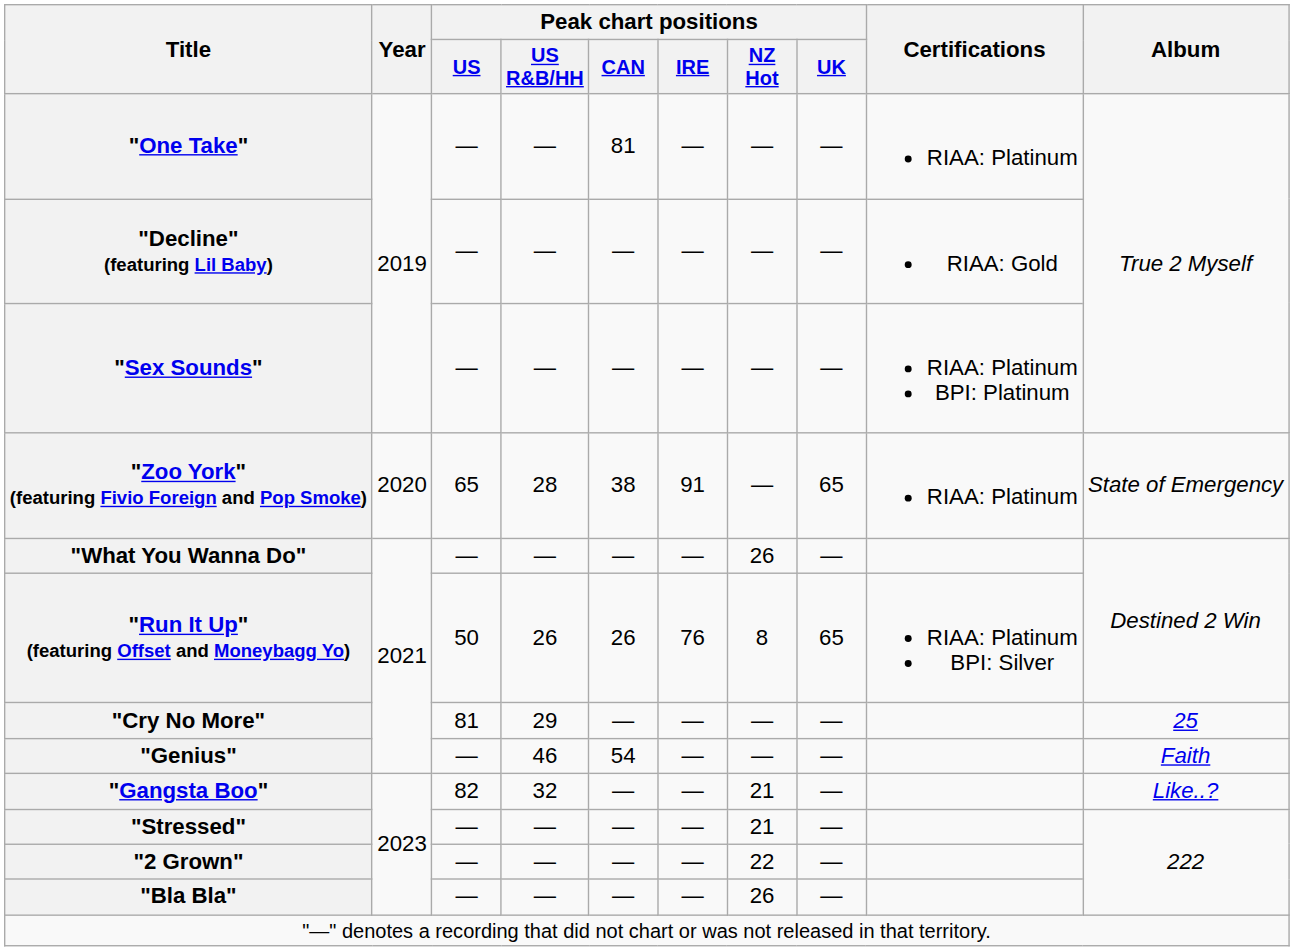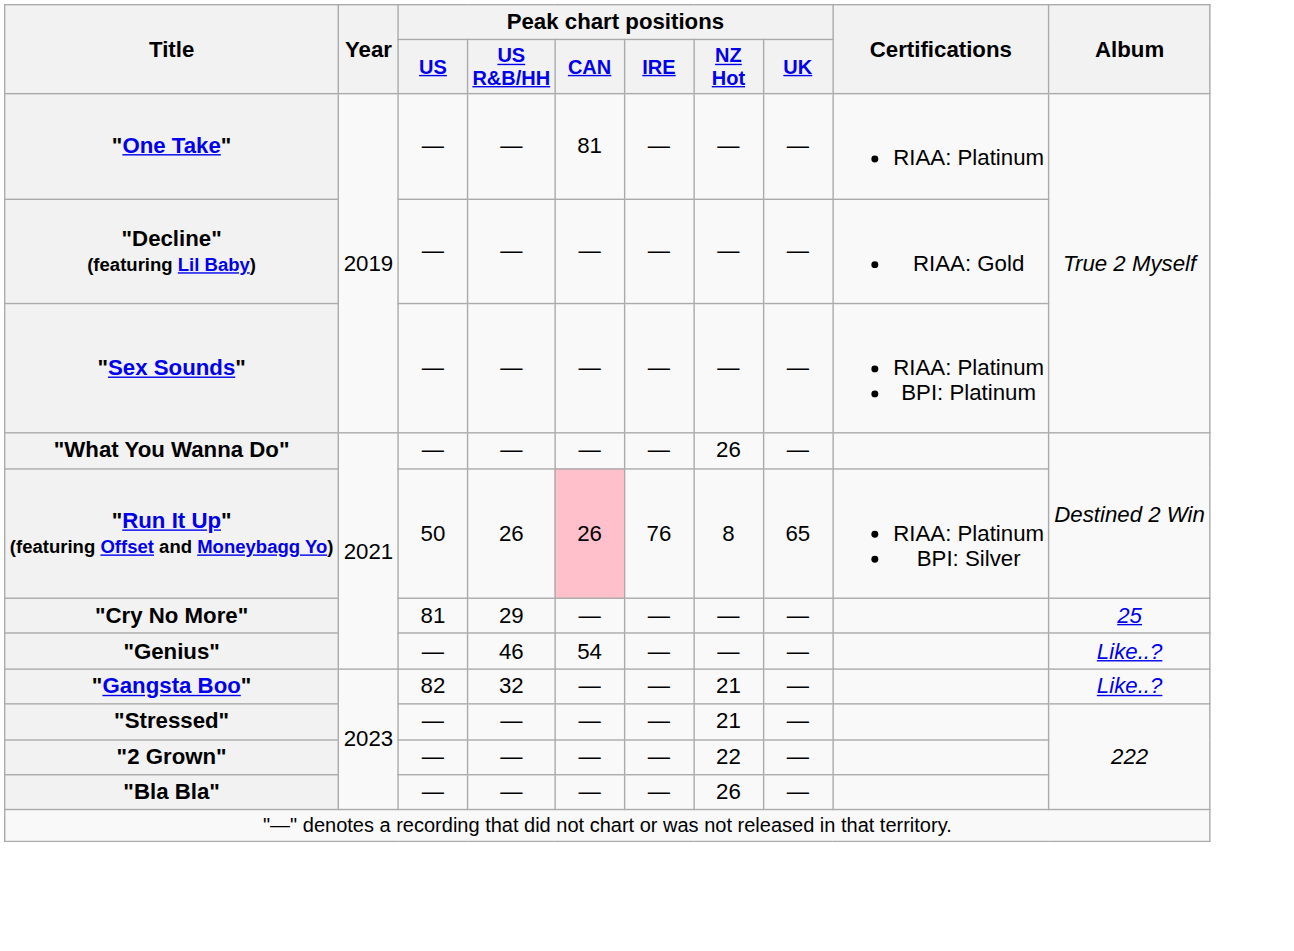- row: "Zoo York" (featuring Fivio Foreign and Pop Smoke) | 2020 | 65 | 28 | 38 | 91 | — | 65 | RIAA: Platinum | State of Emergency
"Run It Up" (featuring Offset and Moneybagg Yo) | Peak chart positions / CAN: no background -> pink background
"Genius" | Album: Faith -> Like..?
